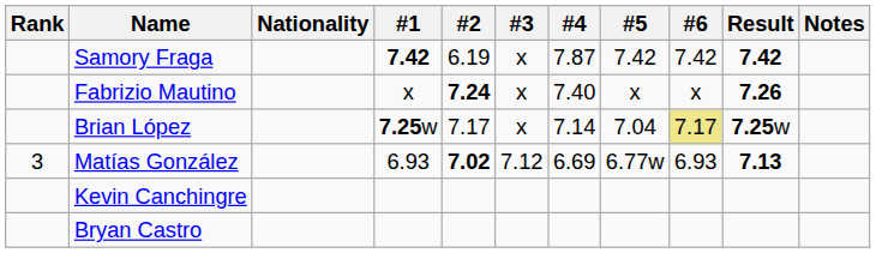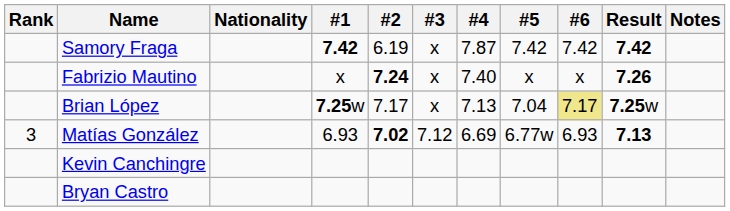Brian López | #4: 7.14 -> 7.13
